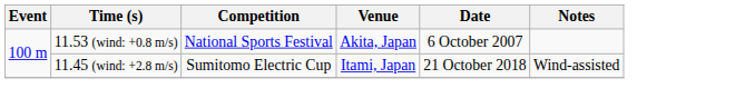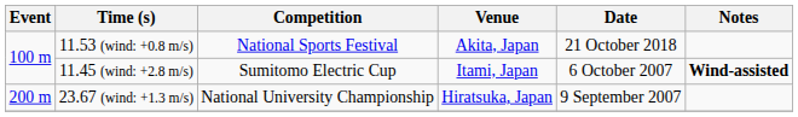11.53 (wind: +0.8 m/s) | Date: 6 October 2007 -> 21 October 2018
11.45 (wind: +2.8 m/s) | Date: 21 October 2018 -> 6 October 2007
11.45 (wind: +2.8 m/s) | Notes: normal -> bold
+ row: 200 m | 23.67 (wind: +1.3 m/s) | National University Championship | Hiratsuka, Japan | 9 September 2007
